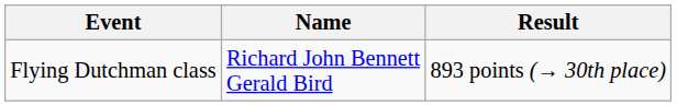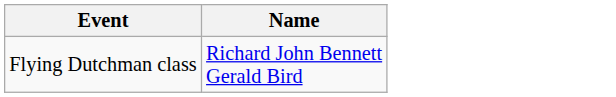- column: Result | 893 points (→ 30th place)
